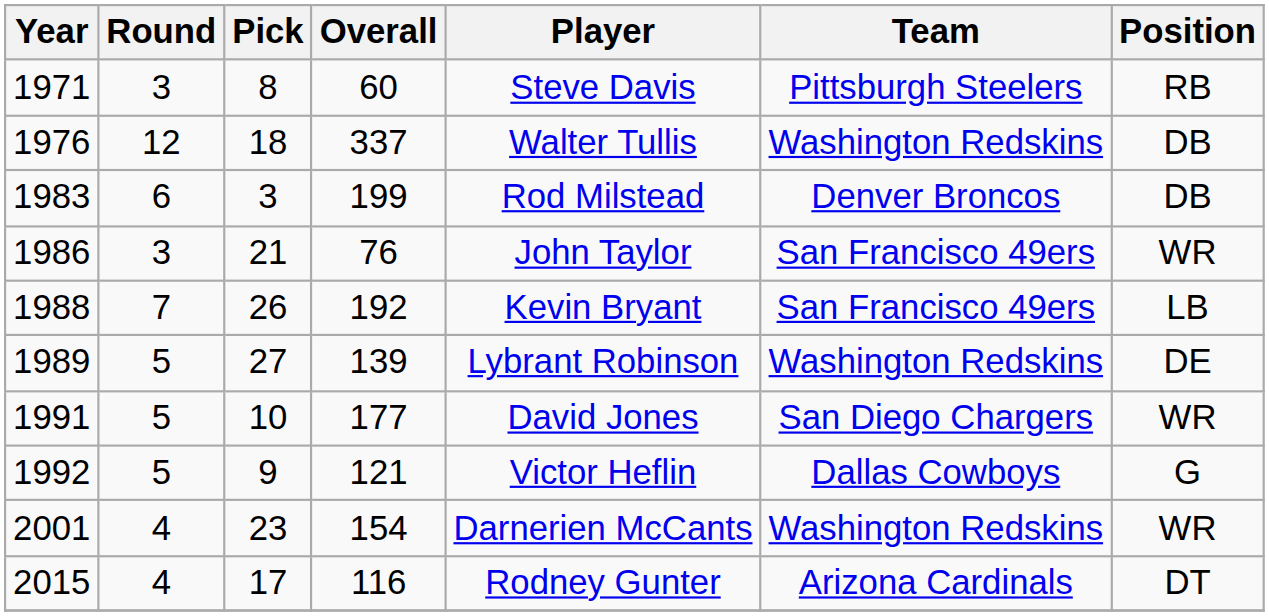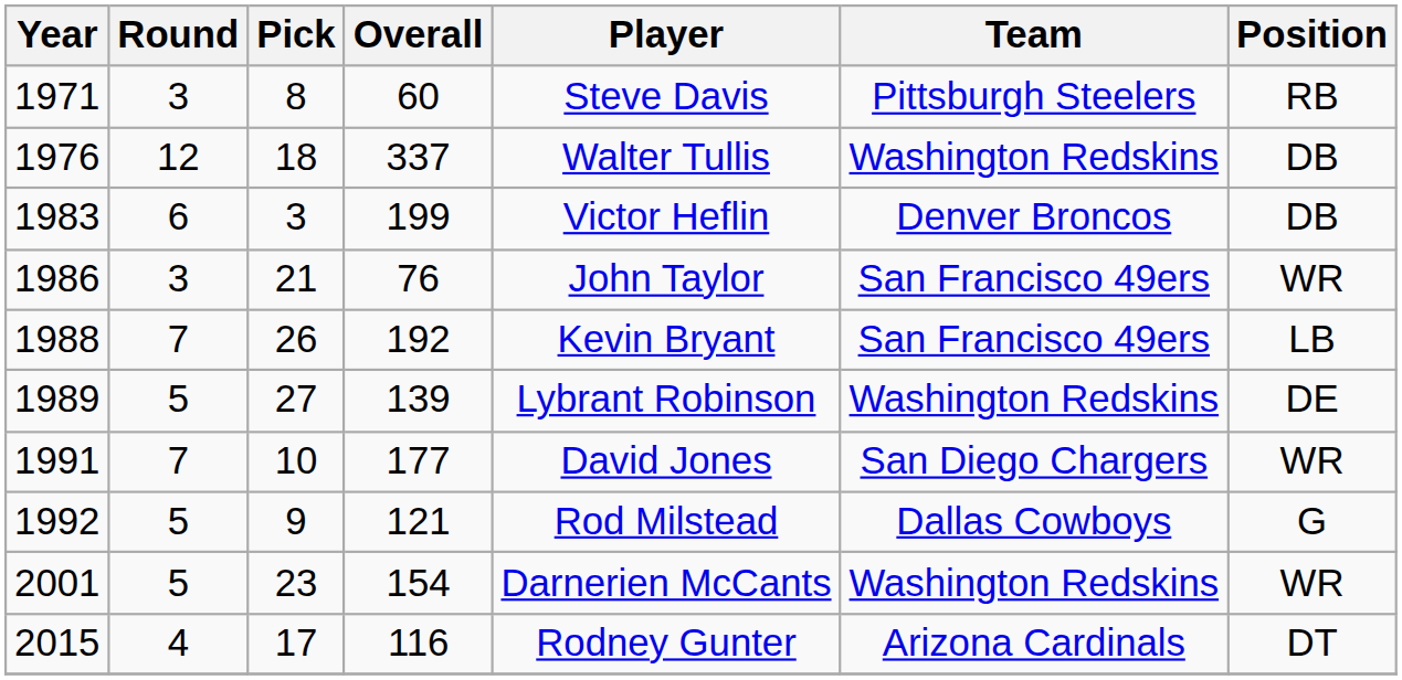1983 | Player: Rod Milstead -> Victor Heflin
1991 | Round: 5 -> 7
1992 | Player: Victor Heflin -> Rod Milstead
2001 | Round: 4 -> 5
